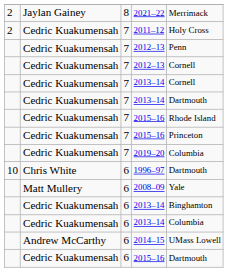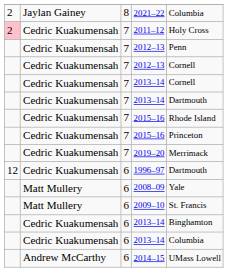2021–22 | column 5: Merrimack -> Columbia
2011–12 | column 1: no background -> pink background
2019–20 | column 5: Columbia -> Merrimack
1996–97 | column 1: 10 -> 12
1996–97 | column 2: Chris White -> Cedric Kuakumensah
+ row: Matt Mullery | 6 | 2009–10 | St. Francis
- row: Cedric Kuakumensah | 6 | 2015–16 | Dartmouth
